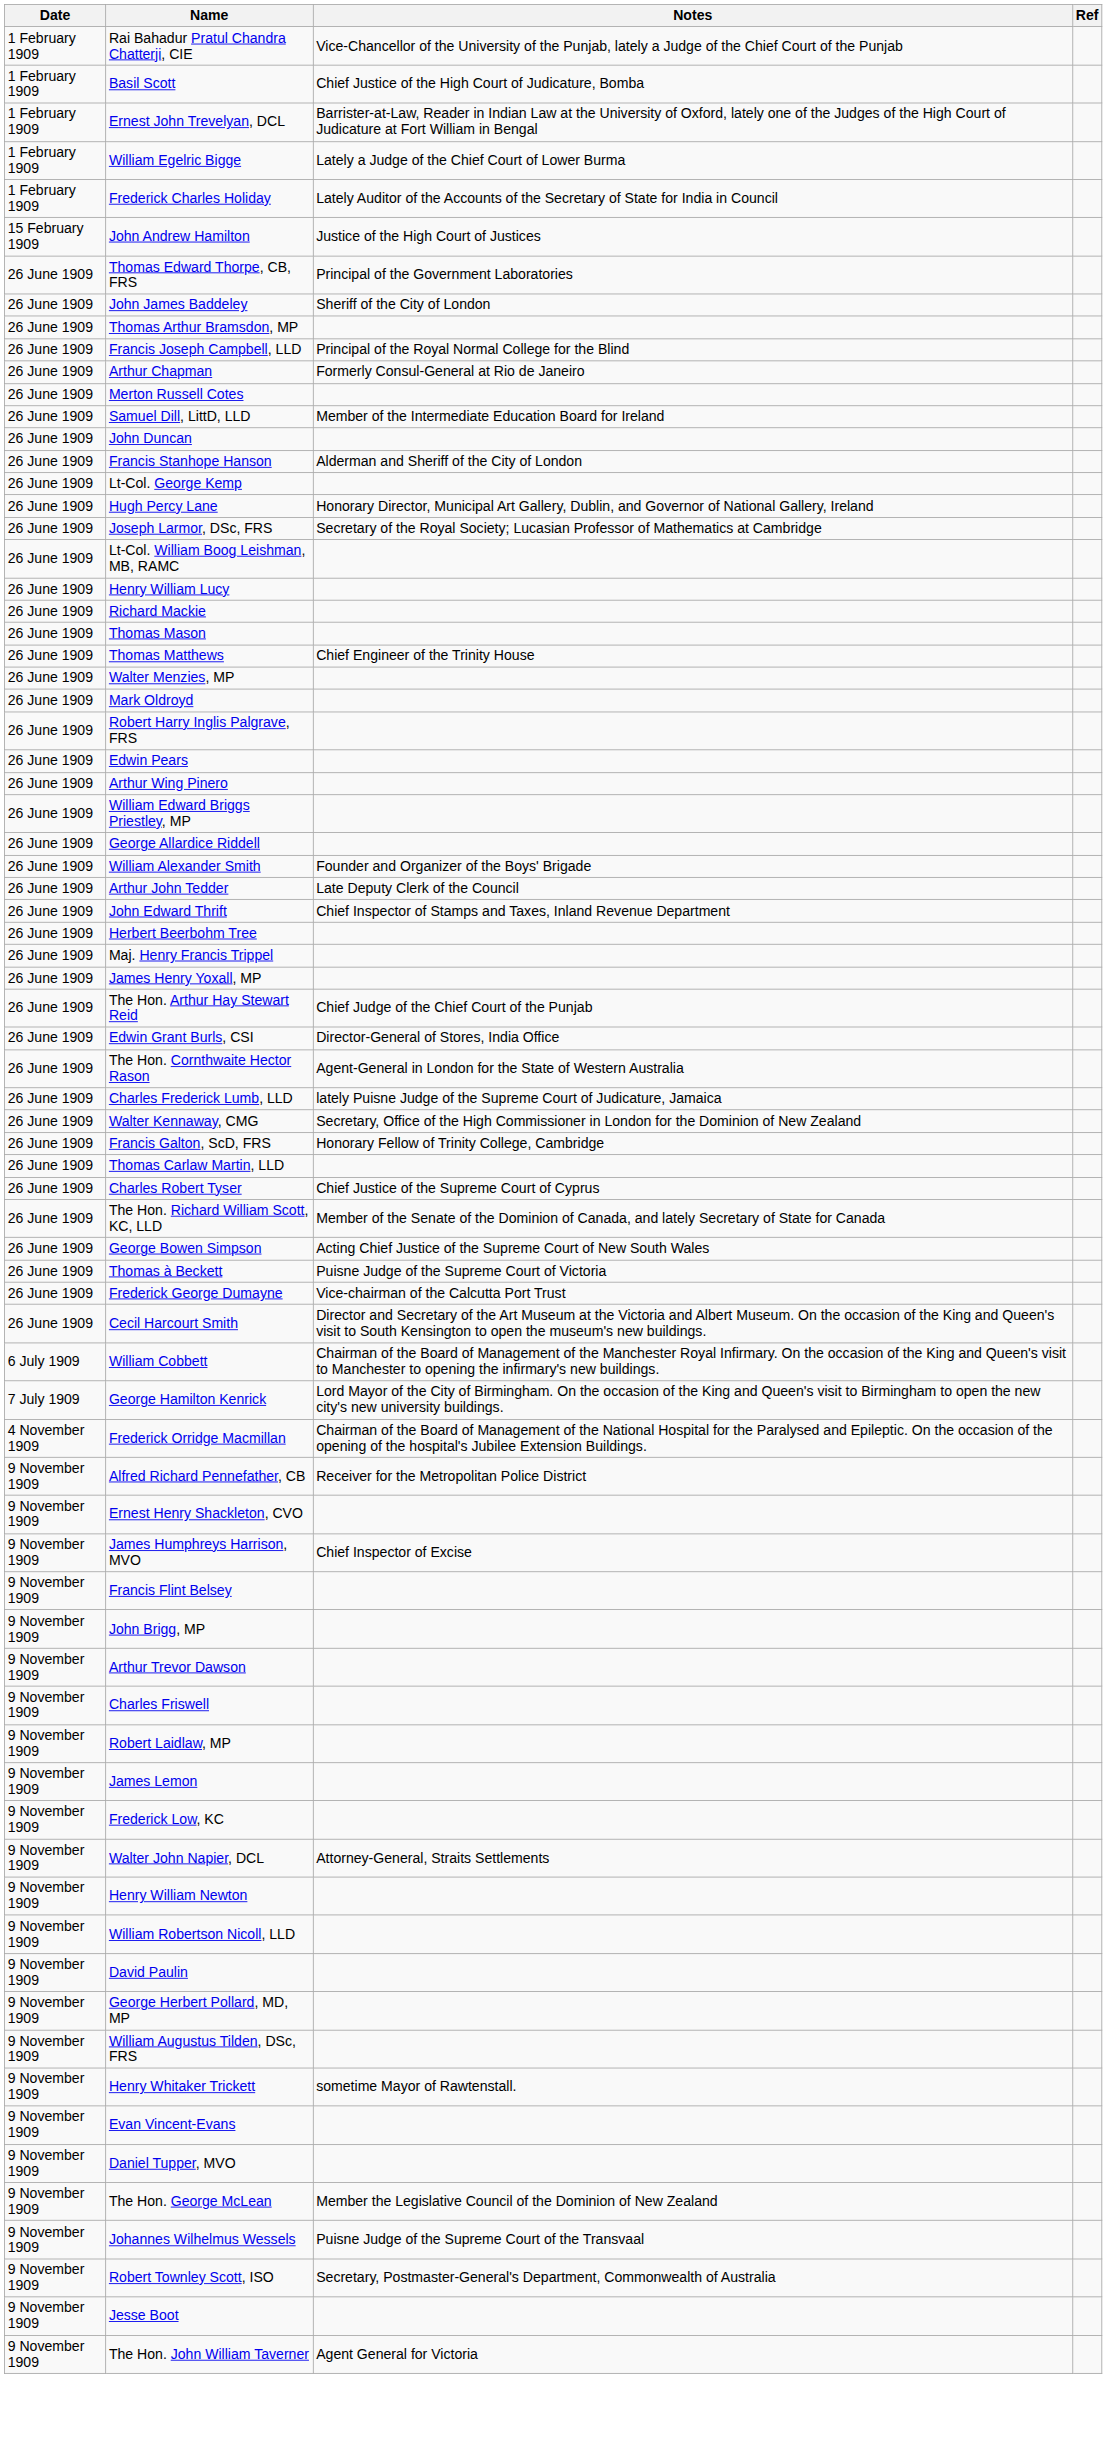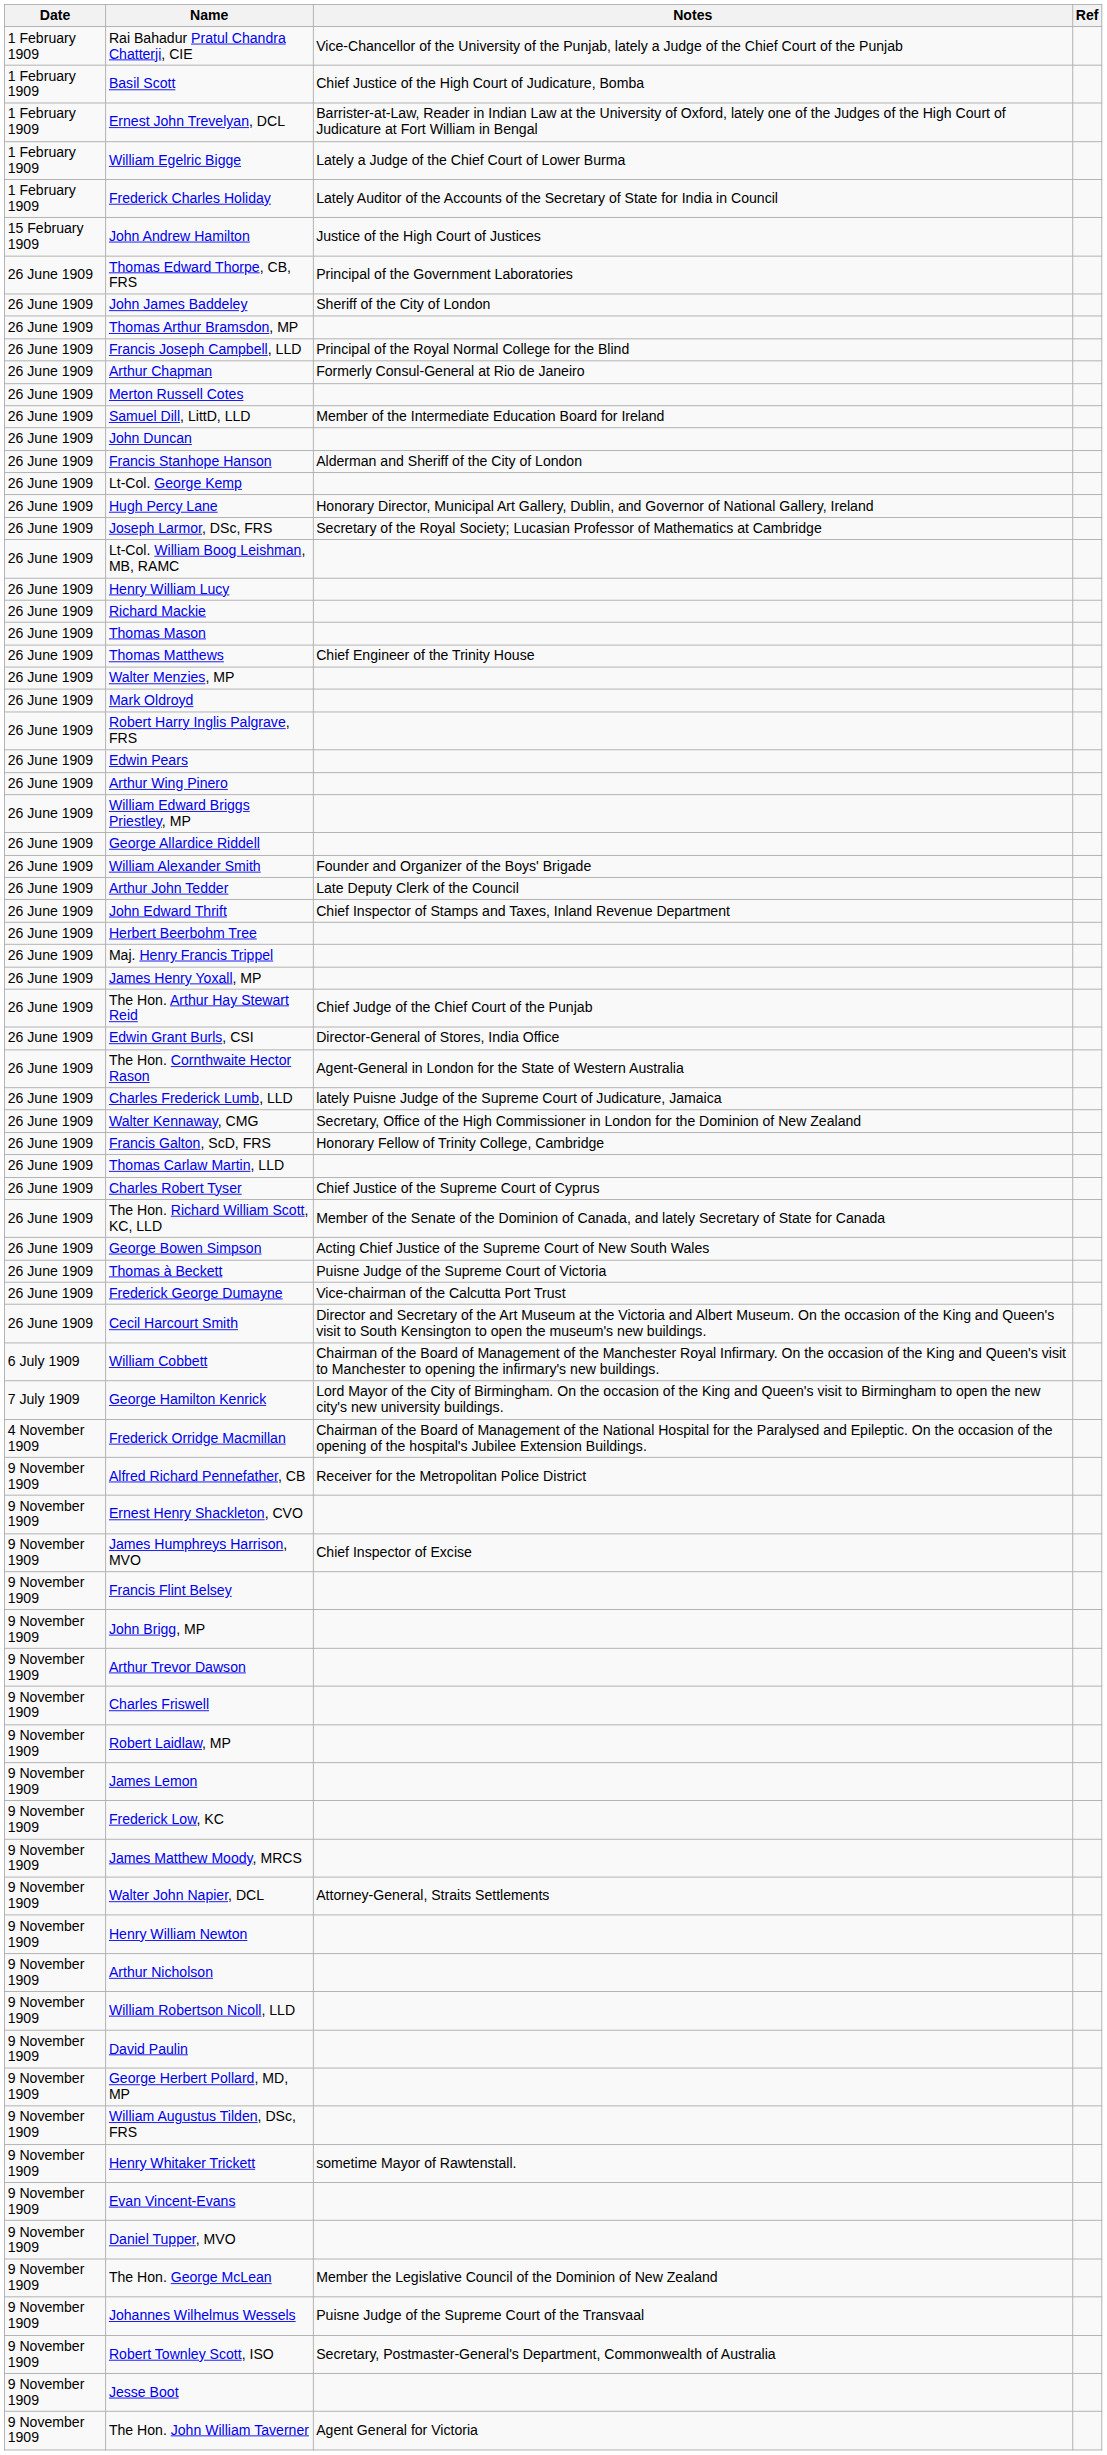+ row: 9 November 1909 | James Matthew Moody, MRCS
+ row: 9 November 1909 | Arthur Nicholson
